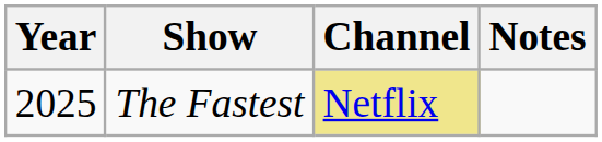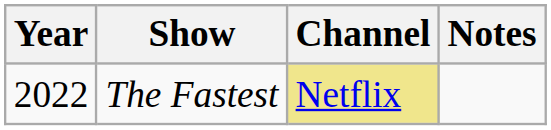The Fastest | Year: 2025 -> 2022
